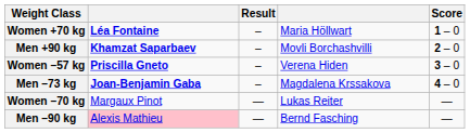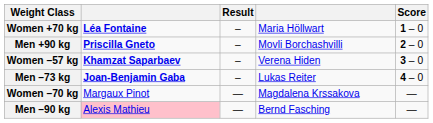Men +90 kg | column 2: Khamzat Saparbaev -> Priscilla Gneto
Women –57 kg | column 2: Priscilla Gneto -> Khamzat Saparbaev
Men –73 kg | column 4: Magdalena Krssakova -> Lukas Reiter
Women –70 kg | column 4: Lukas Reiter -> Magdalena Krssakova
